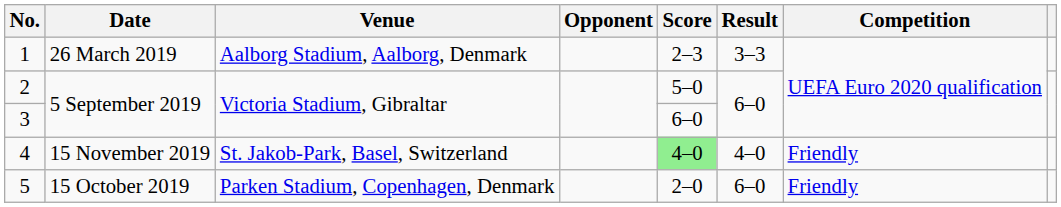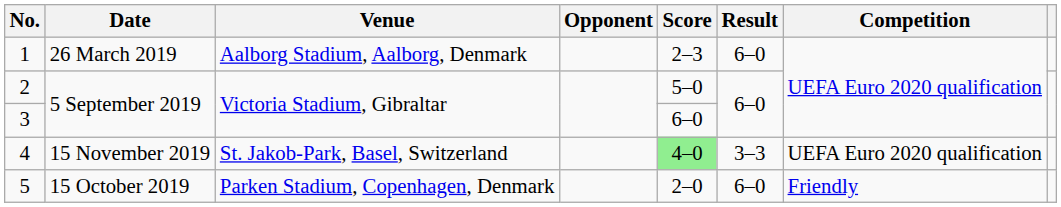1 | Result: 3–3 -> 6–0
4 | Result: 4–0 -> 3–3
4 | Competition: Friendly -> UEFA Euro 2020 qualification
